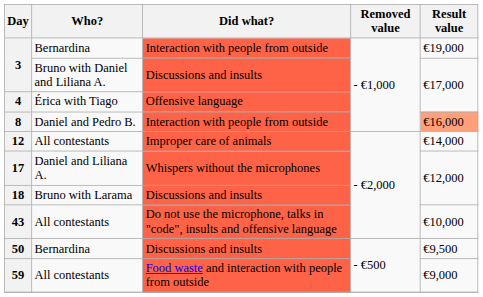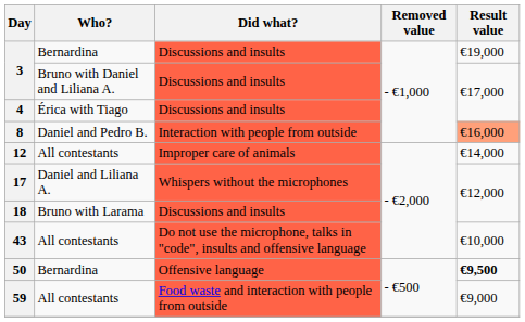3 / Bernardina | Did what?: Interaction with people from outside -> Discussions and insults
4 | Did what?: Offensive language -> Discussions and insults
50 | Did what?: Discussions and insults -> Offensive language
50 | Result value: normal -> bold
